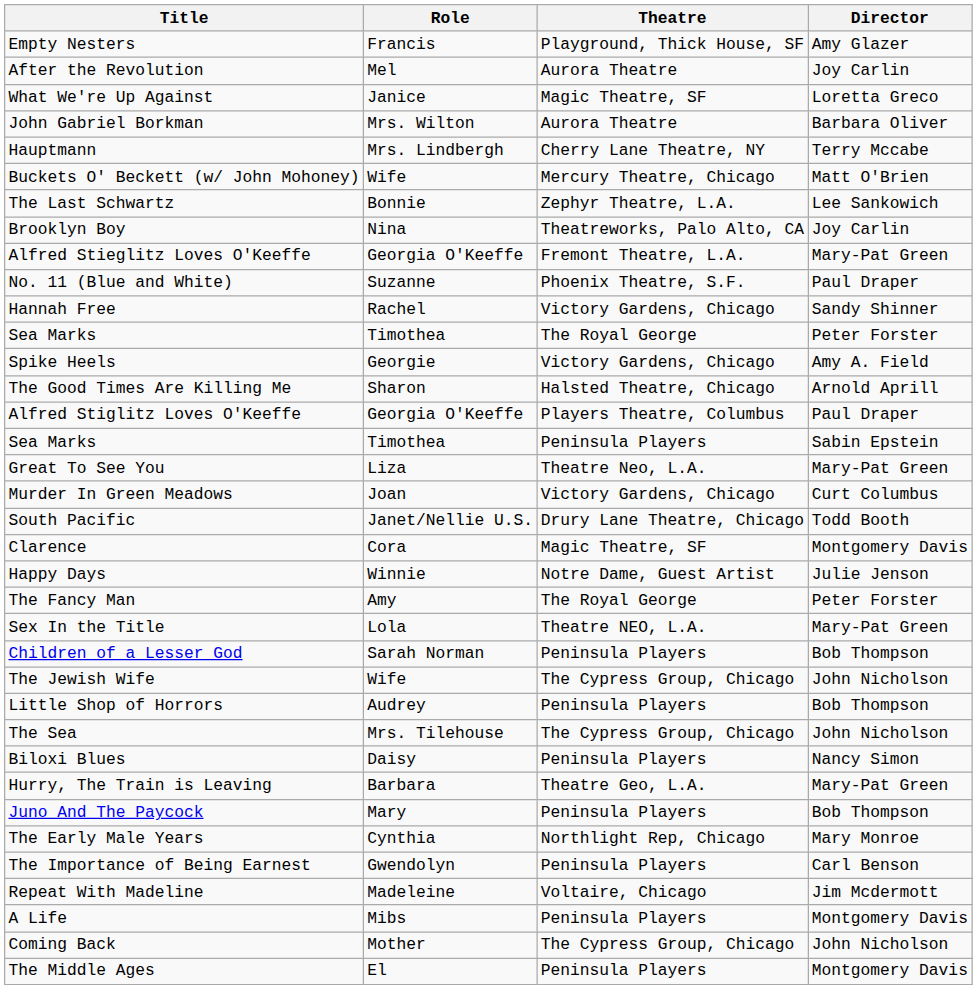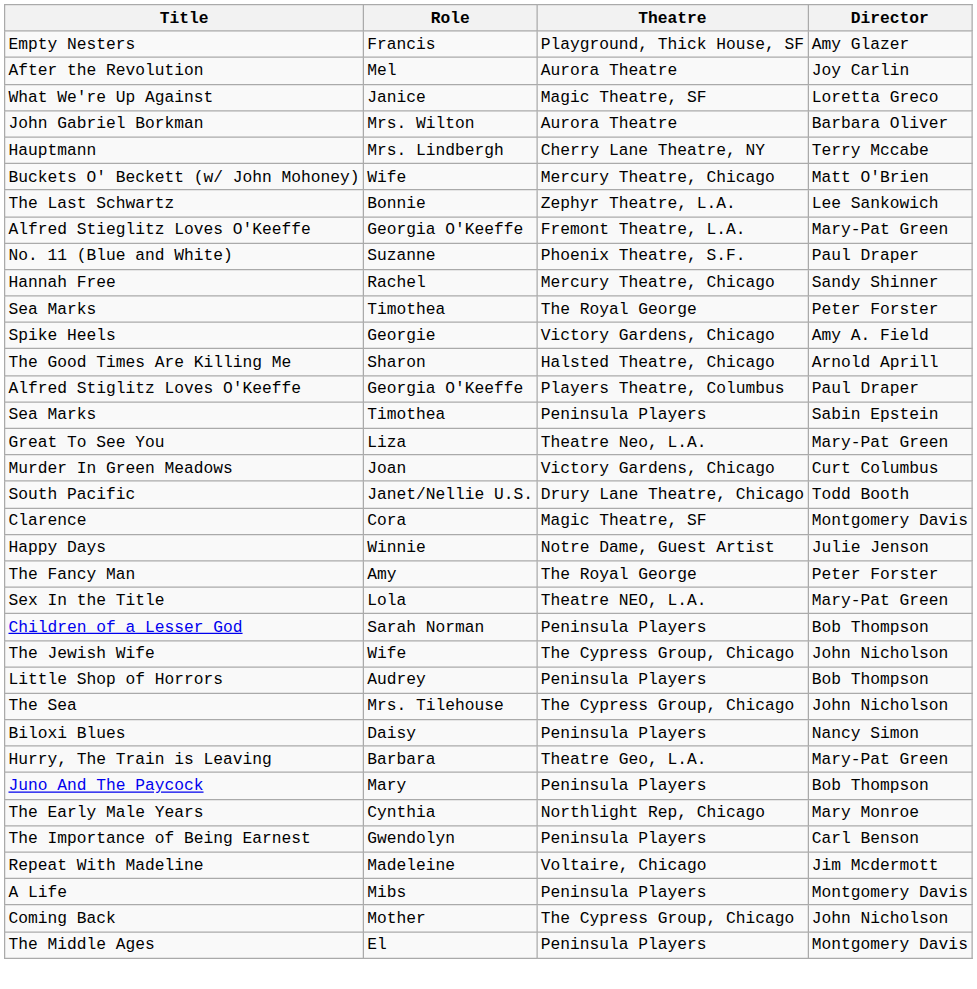- row: Brooklyn Boy | Nina | Theatreworks, Palo Alto, CA | Joy Carlin
Hannah Free | Theatre: Victory Gardens, Chicago -> Mercury Theatre, Chicago
